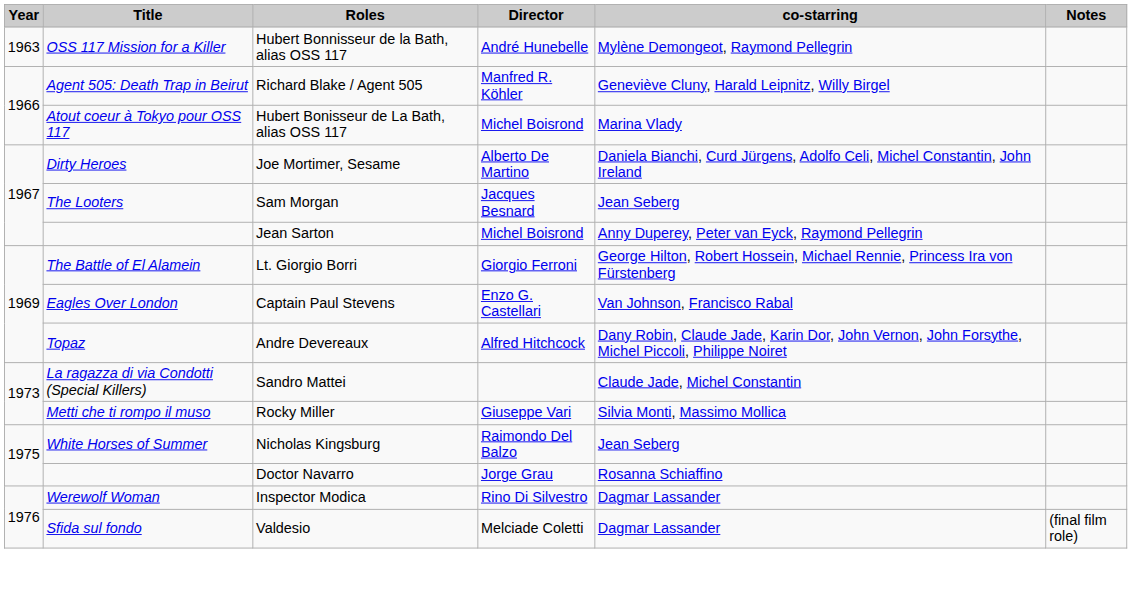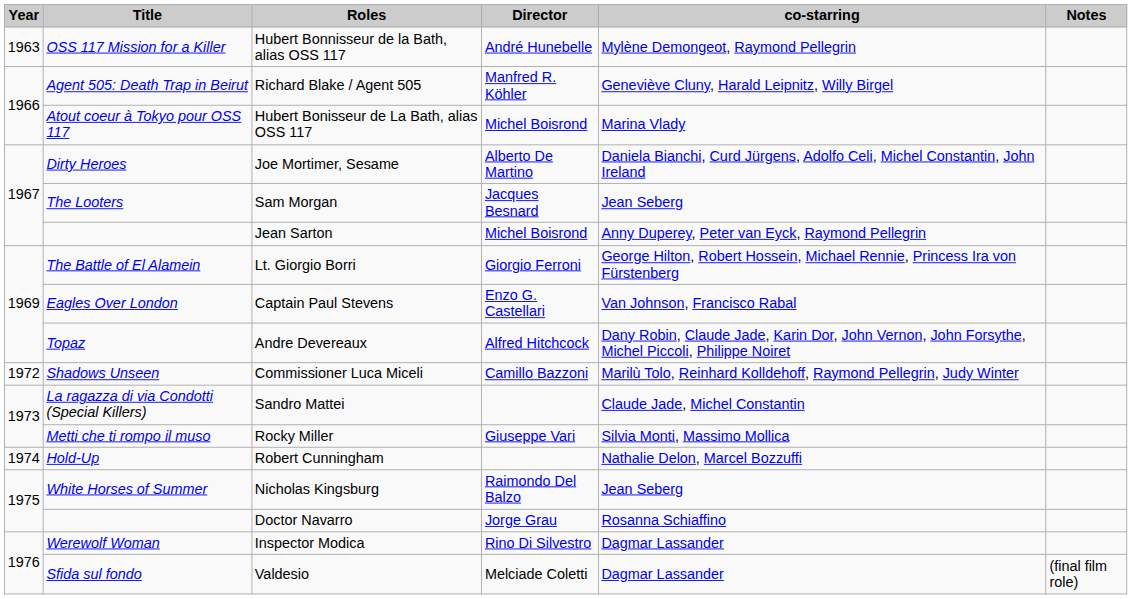+ row: 1972 | Shadows Unseen | Commissioner Luca Miceli | Camillo Bazzoni | Marilù Tolo, Reinhard Kolldehoff, Raymond Pellegrin, Judy Winter
+ row: 1974 | Hold-Up | Robert Cunningham | Nathalie Delon, Marcel Bozzuffi
